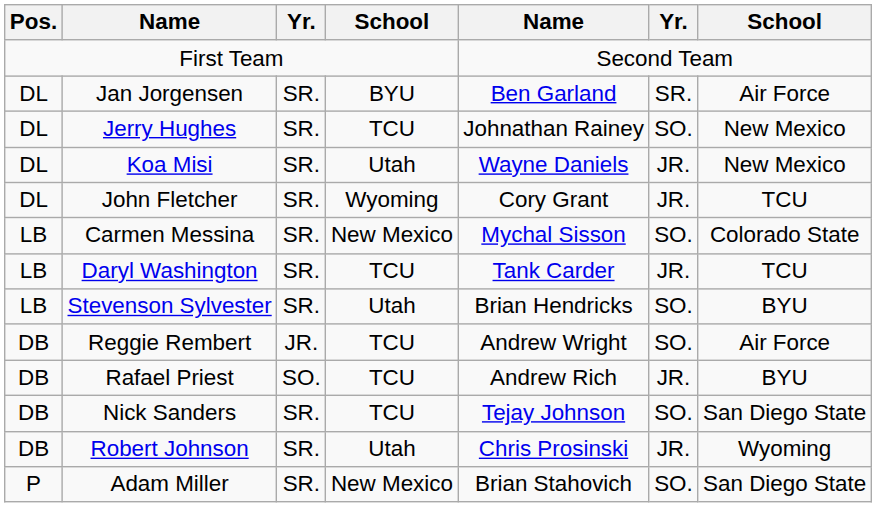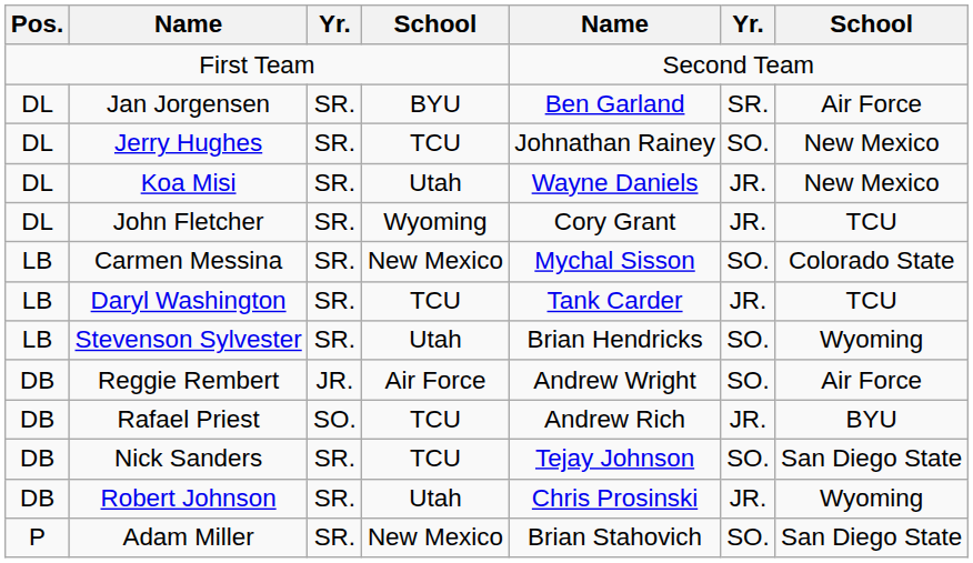Stevenson Sylvester | column 7: BYU -> Wyoming
Reggie Rembert | column 4: TCU -> Air Force
